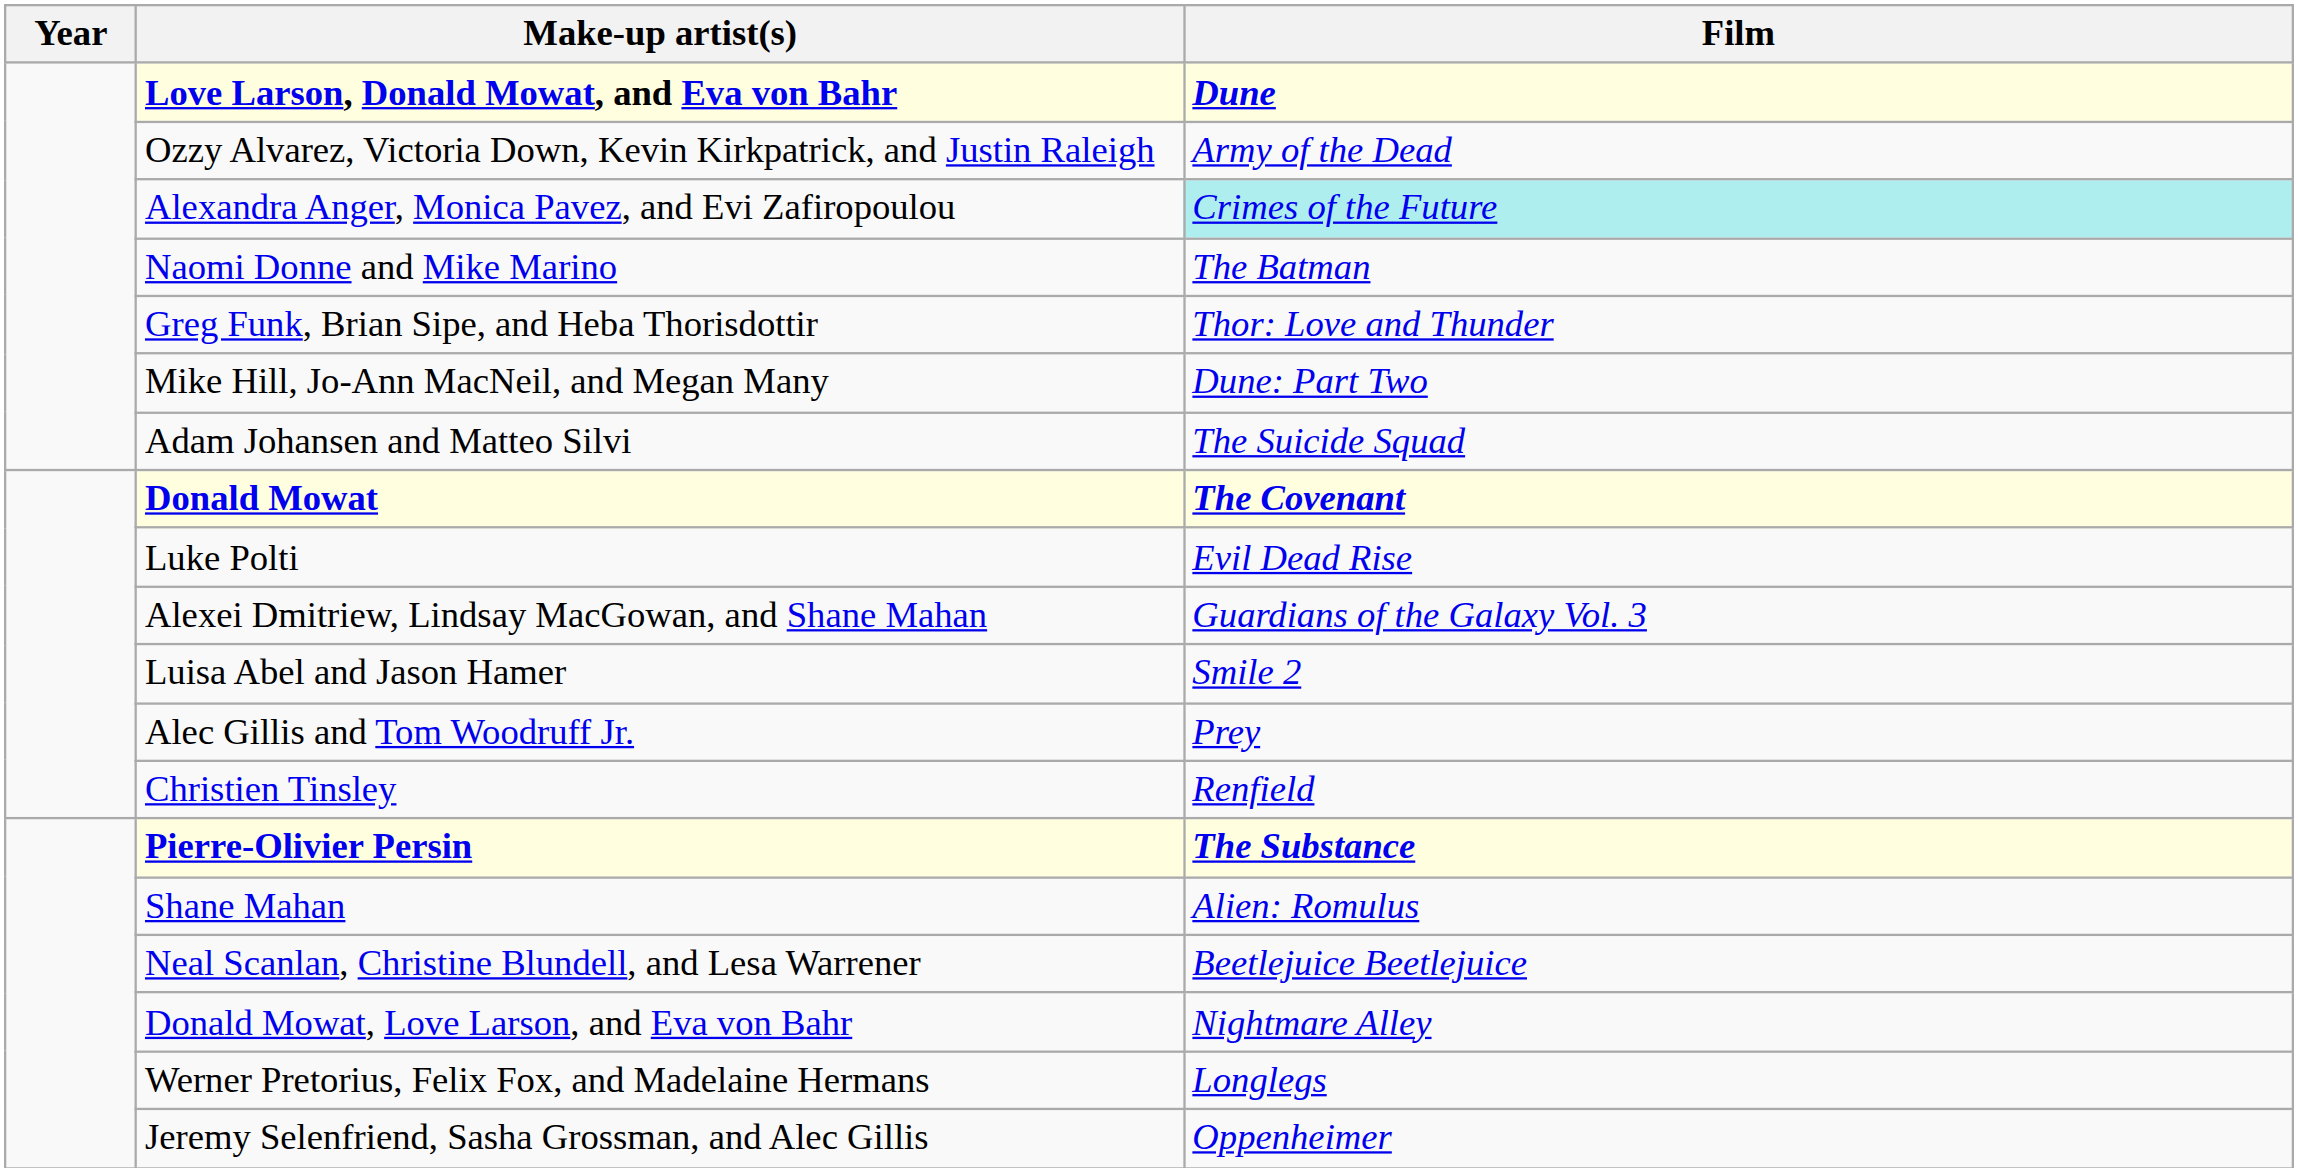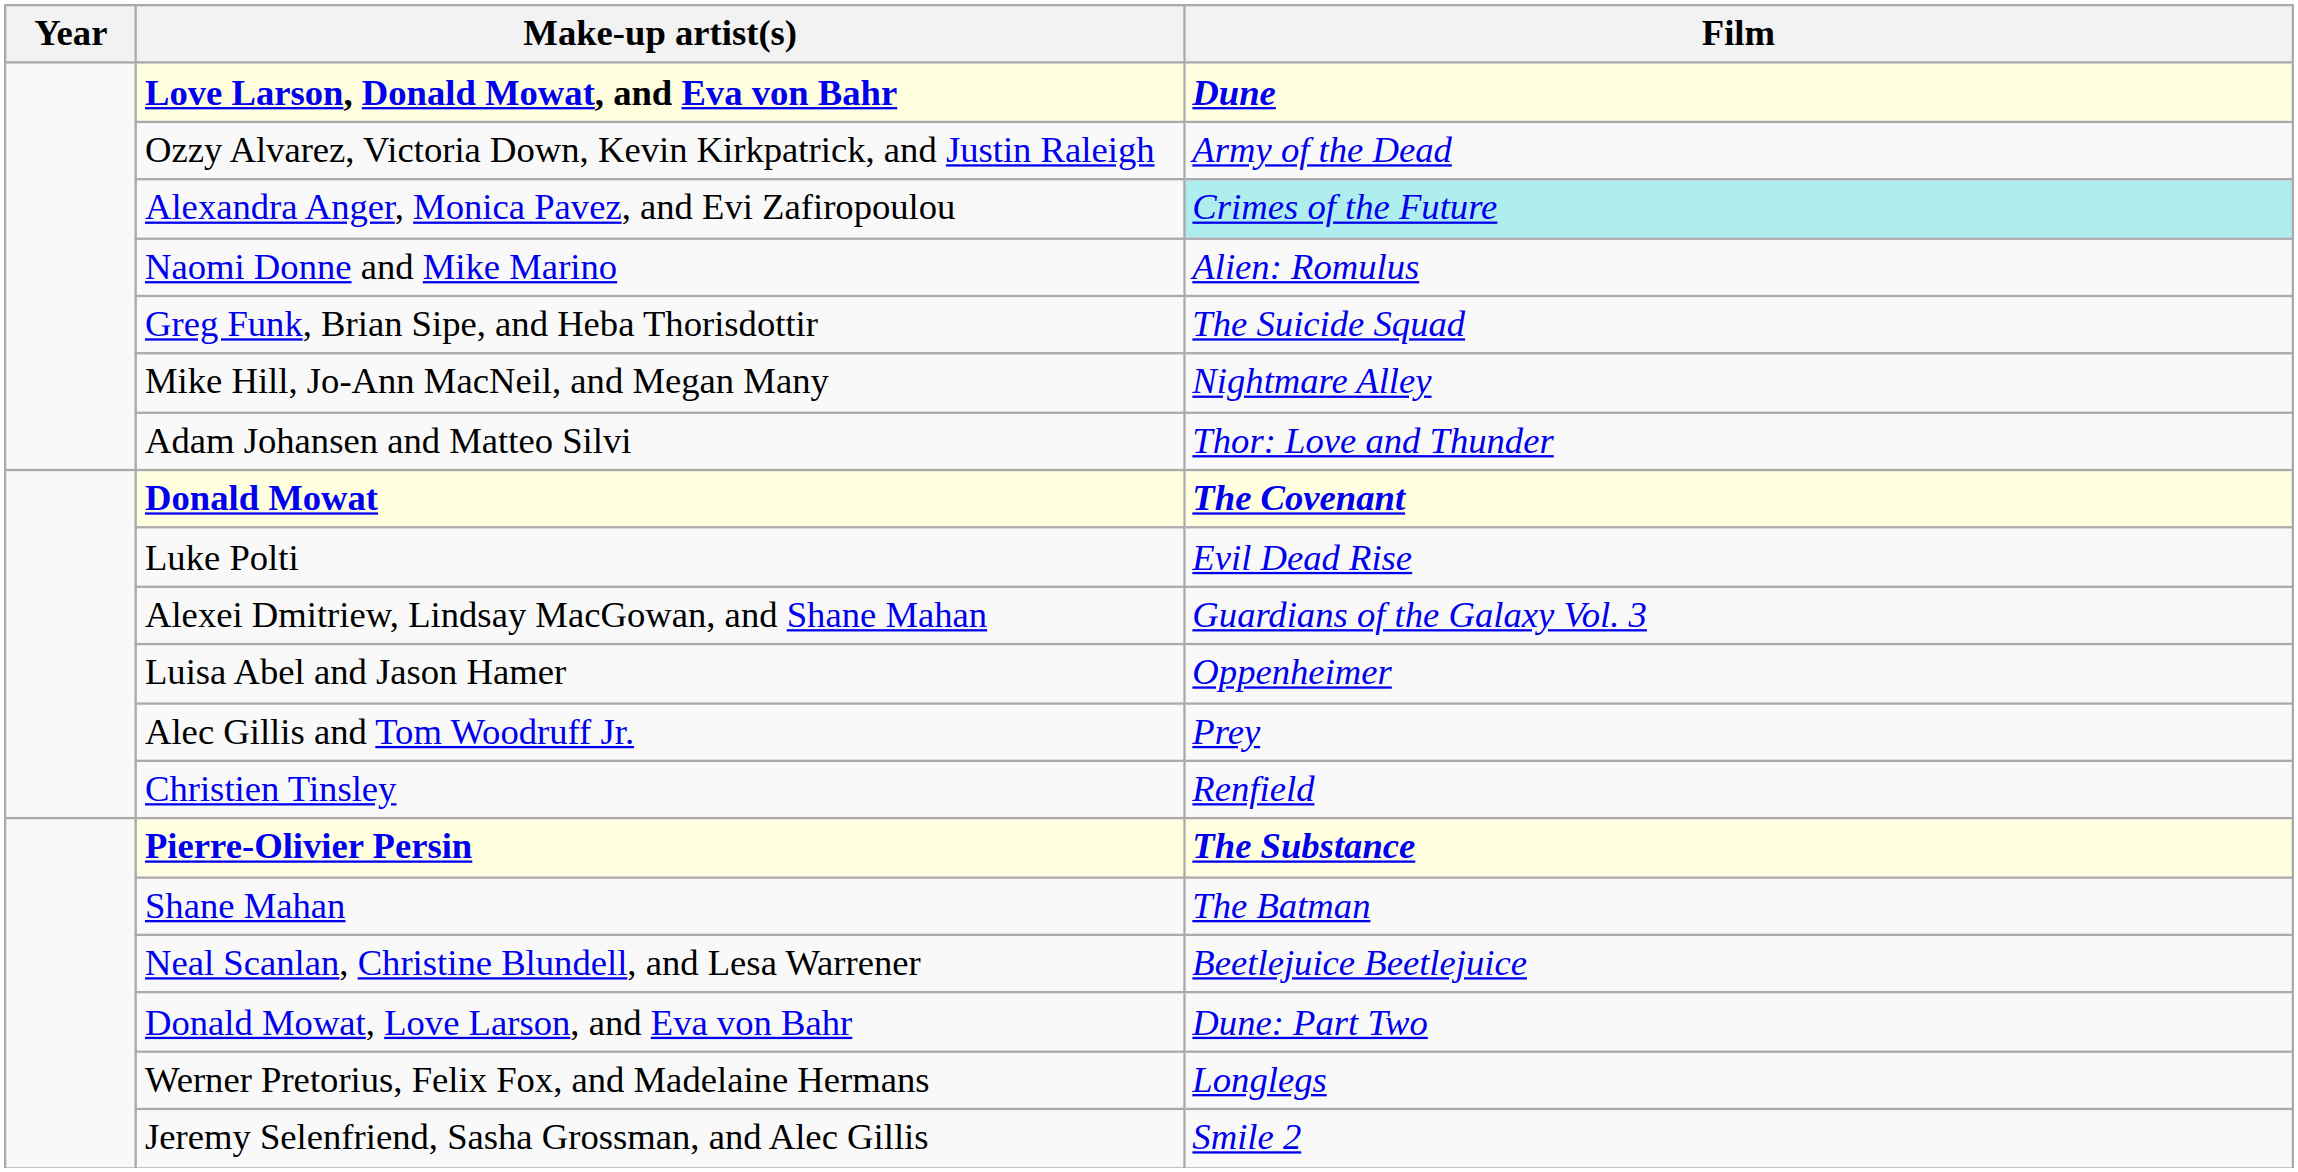Naomi Donne and Mike Marino | Film: The Batman -> Alien: Romulus
Greg Funk, Brian Sipe, and Heba Thorisdottir | Film: Thor: Love and Thunder -> The Suicide Squad
Mike Hill, Jo-Ann MacNeil, and Megan Many | Film: Dune: Part Two -> Nightmare Alley
Adam Johansen and Matteo Silvi | Film: The Suicide Squad -> Thor: Love and Thunder
Luisa Abel and Jason Hamer | Film: Smile 2 -> Oppenheimer
Shane Mahan | Film: Alien: Romulus -> The Batman
Donald Mowat, Love Larson, and Eva von Bahr | Film: Nightmare Alley -> Dune: Part Two
Jeremy Selenfriend, Sasha Grossman, and Alec Gillis | Film: Oppenheimer -> Smile 2
